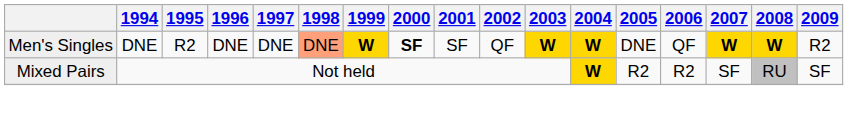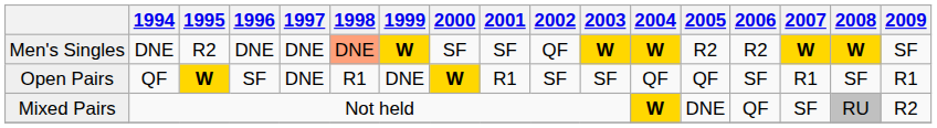Men's Singles | 2000: bold -> normal
Men's Singles | 2005: DNE -> R2
Men's Singles | 2006: QF -> R2
Men's Singles | 2009: R2 -> SF
+ row: Open Pairs | QF | W | SF | DNE | R1 | DNE | W | R1 | SF | SF | QF | QF | SF | R1 | SF | R1
Mixed Pairs | 2005: R2 -> DNE
Mixed Pairs | 2006: R2 -> QF
Mixed Pairs | 2009: SF -> R2
